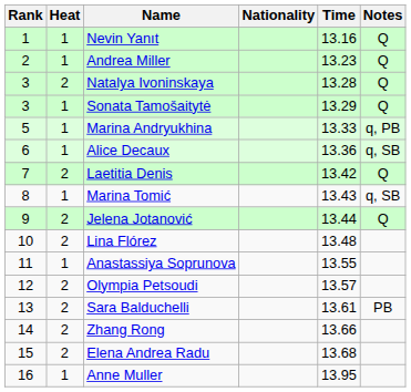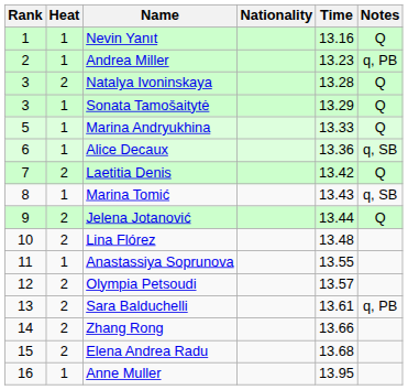Andrea Miller | Notes: Q -> q, PB
Marina Andryukhina | Notes: q, PB -> Q
Sara Balduchelli | Notes: PB -> q, PB
